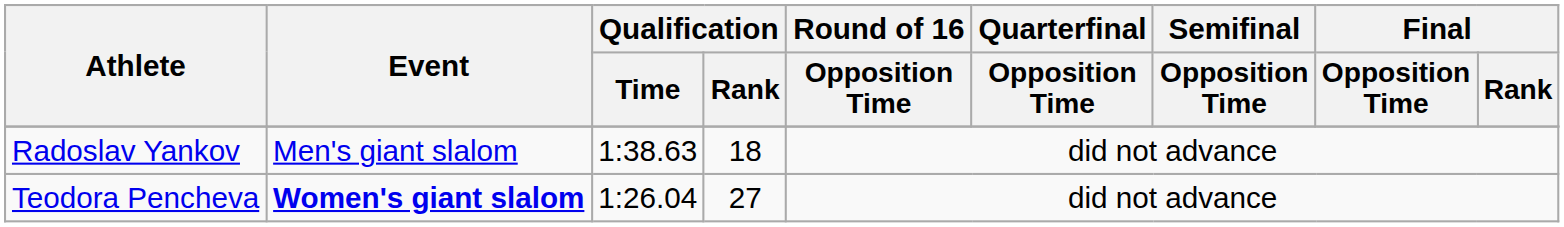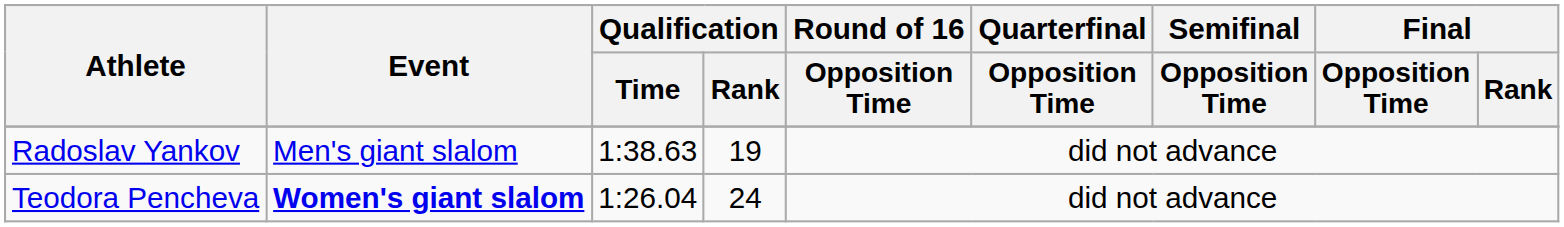Radoslav Yankov | Qualification / Rank: 18 -> 19
Teodora Pencheva | Qualification / Rank: 27 -> 24
